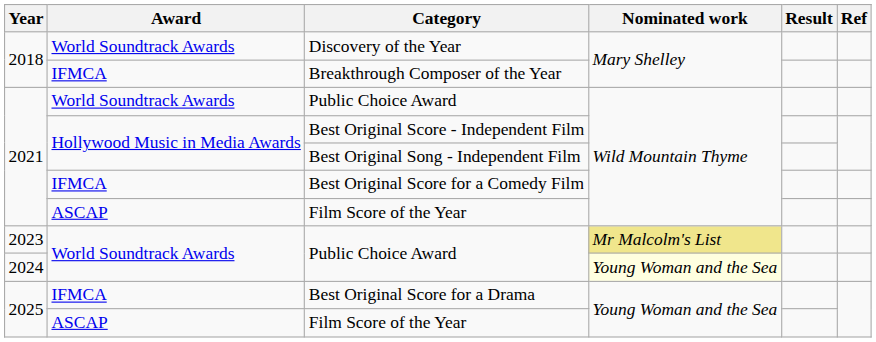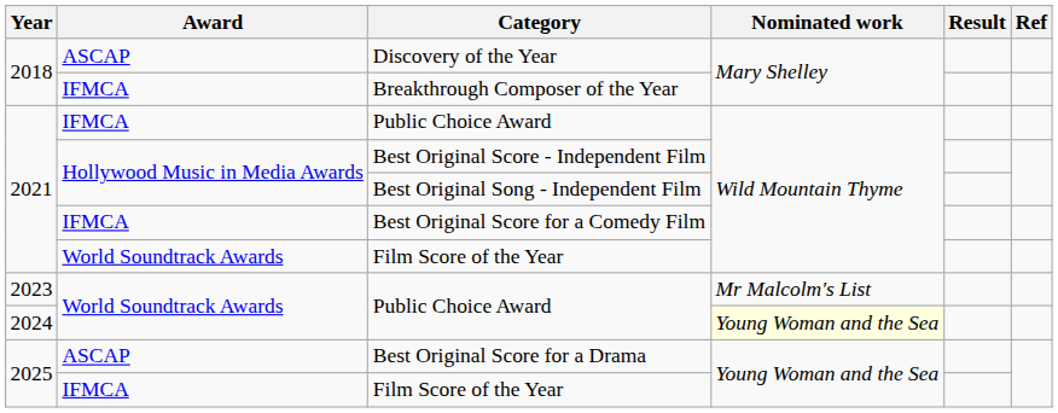Discovery of the Year | Award: World Soundtrack Awards -> ASCAP
2021 / Public Choice Award | Award: World Soundtrack Awards -> IFMCA
2021 / Film Score of the Year | Award: ASCAP -> World Soundtrack Awards
2023 / Public Choice Award | Nominated work: khaki background -> no background
Best Original Score for a Drama | Award: IFMCA -> ASCAP
2025 / Film Score of the Year | Award: ASCAP -> IFMCA
